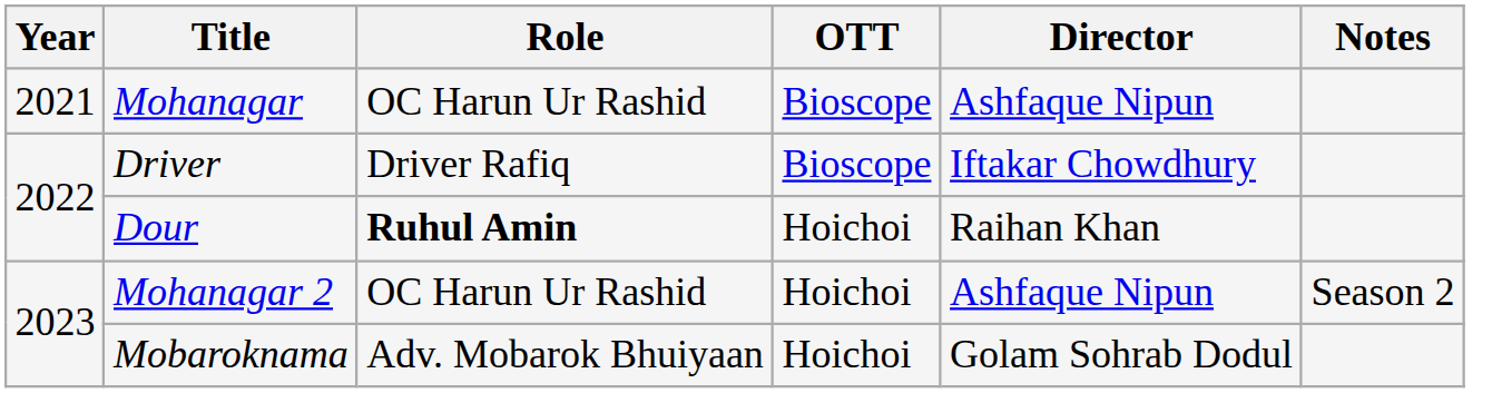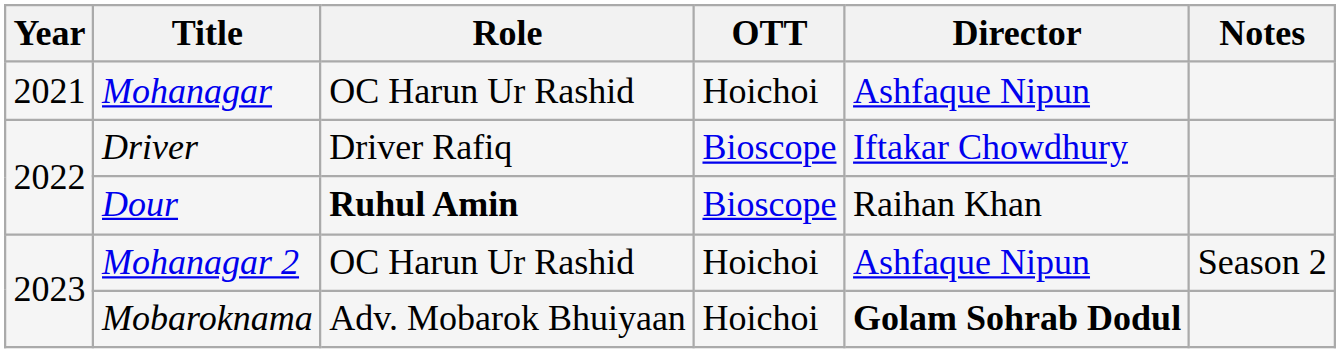Mohanagar | OTT: Bioscope -> Hoichoi
Dour | OTT: Hoichoi -> Bioscope
Mobaroknama | Director: normal -> bold
